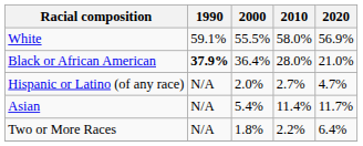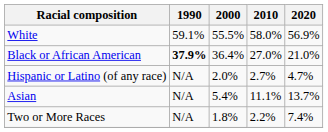Black or African American | 2010: 28.0% -> 27.0%
Asian | 2010: 11.4% -> 11.1%
Asian | 2020: 11.7% -> 13.7%
Two or More Races | 2020: 6.4% -> 7.4%
